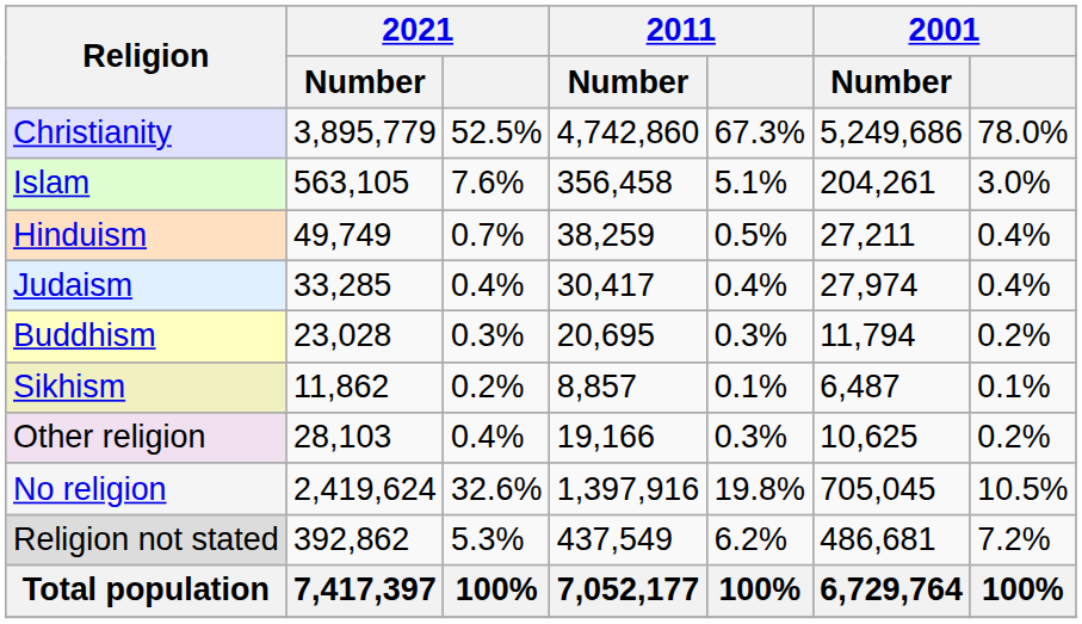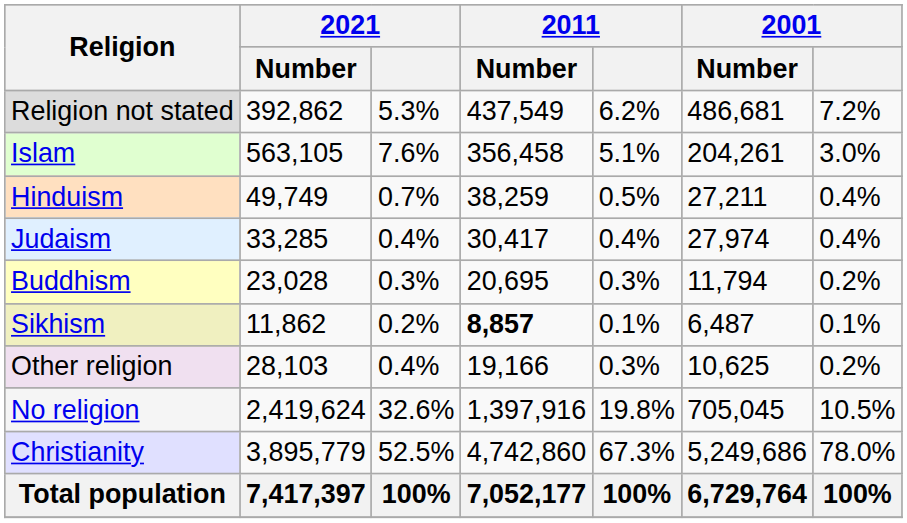rows swapped: Christianity <-> Religion not stated
Sikhism | 2011 / Number: normal -> bold
